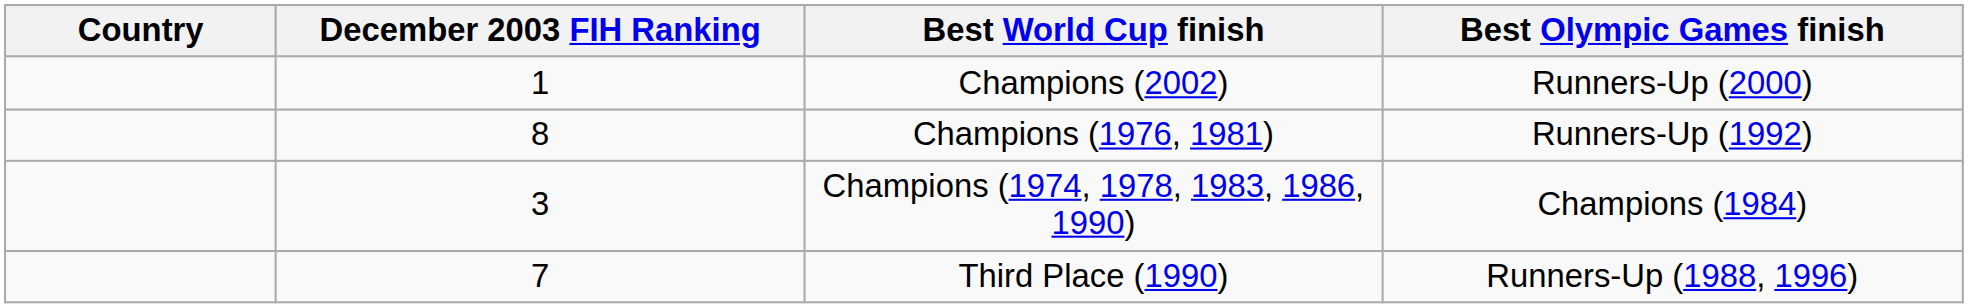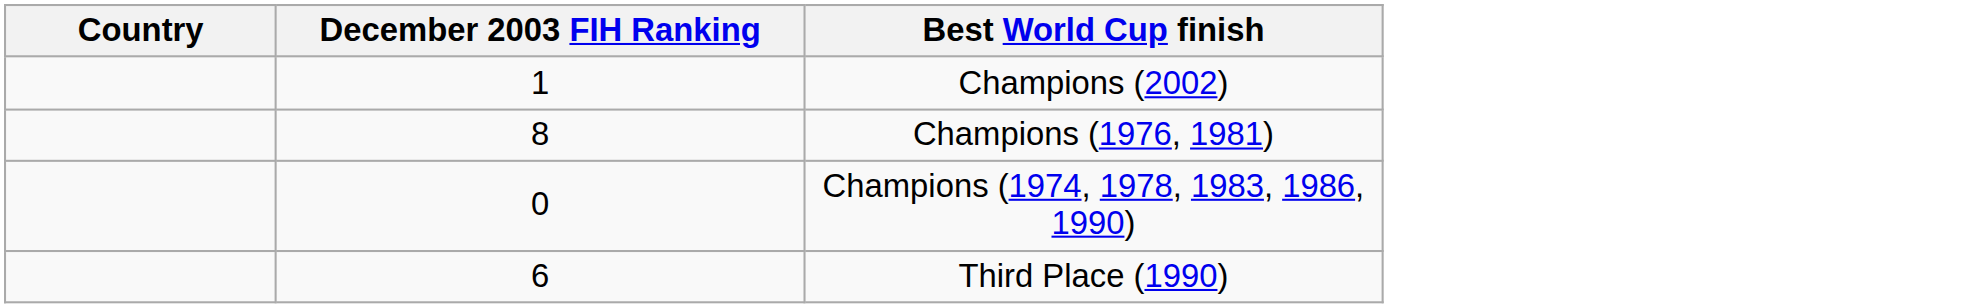- column: Best Olympic Games finish | Runners-Up (2000) | Runners-Up (1992) | Champions (1984) | Runners-Up (1988, 1996)
Champions (1974, 1978, 1983, 1986, 1990) | December 2003 FIH Ranking: 3 -> 0
Third Place (1990) | December 2003 FIH Ranking: 7 -> 6
